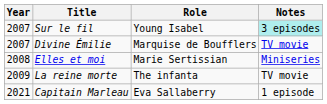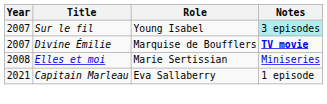Divine Émilie | Notes: normal -> bold
- row: 2009 | La reine morte | The infanta | TV movie
